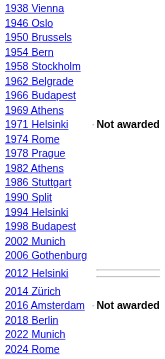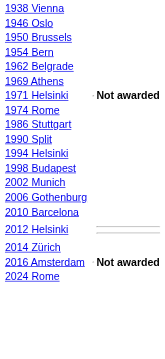- row: 1958 Stockholm
- row: 1966 Budapest
- row: 1978 Prague
- row: 1982 Athens
+ row: 2010 Barcelona
- row: 2018 Berlin
- row: 2022 Munich
